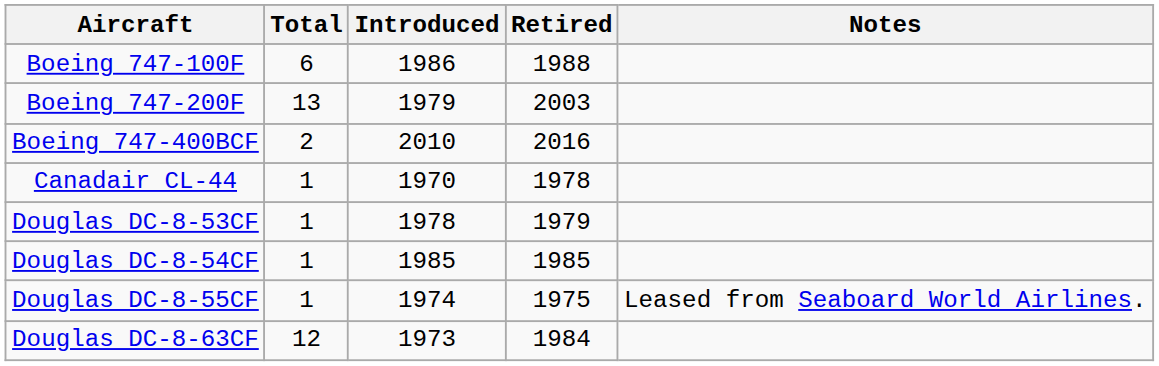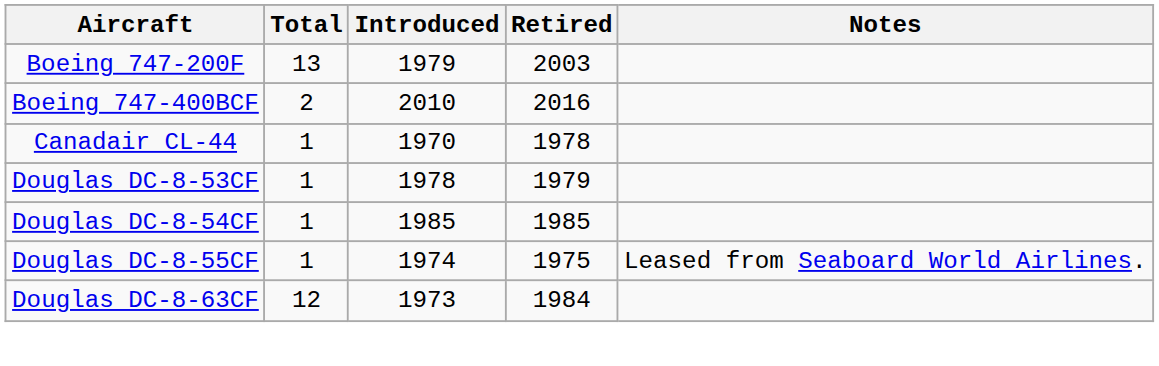- row: Boeing 747-100F | 6 | 1986 | 1988
